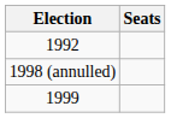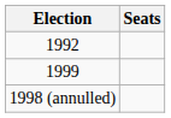rows swapped: 1998 (annulled) <-> 1999
